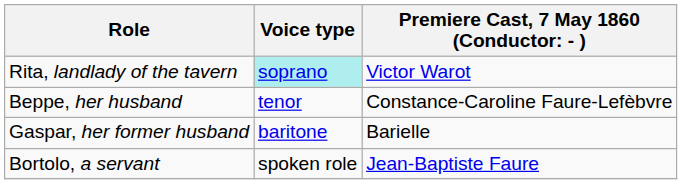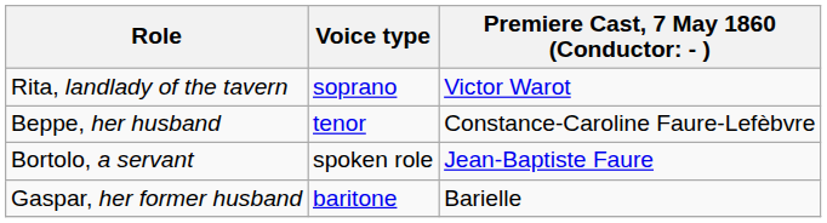Rita, landlady of the tavern | Voice type: paleturquoise background -> no background
rows swapped: Gaspar, her former husband <-> Bortolo, a servant
